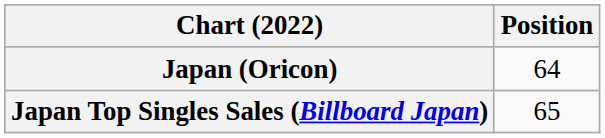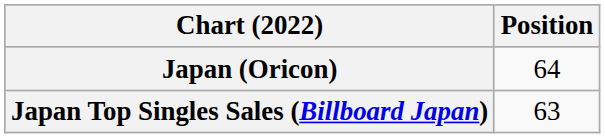Japan Top Singles Sales (Billboard Japan) | Position: 65 -> 63
